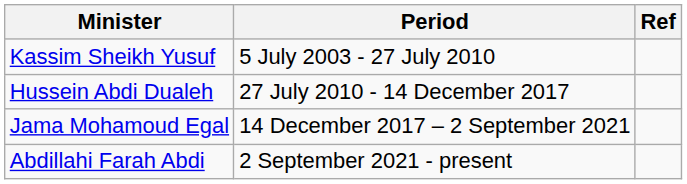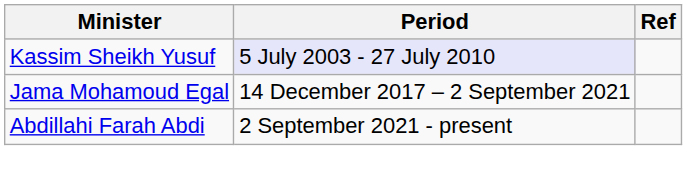Kassim Sheikh Yusuf | Period: no background -> lavender background
- row: Hussein Abdi Dualeh | 27 July 2010 - 14 December 2017
